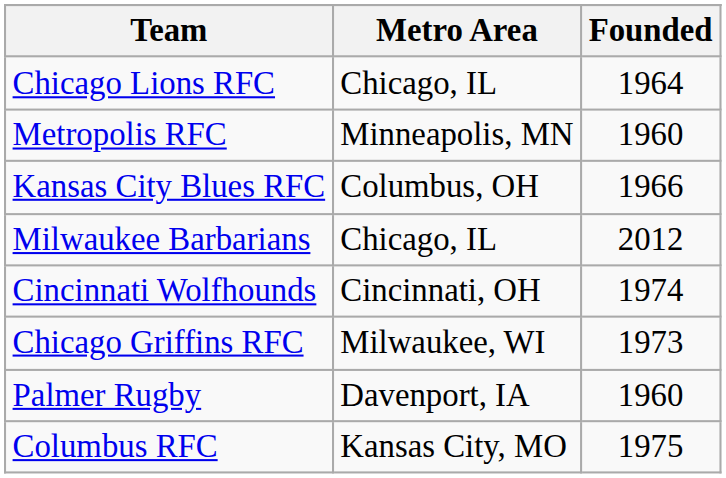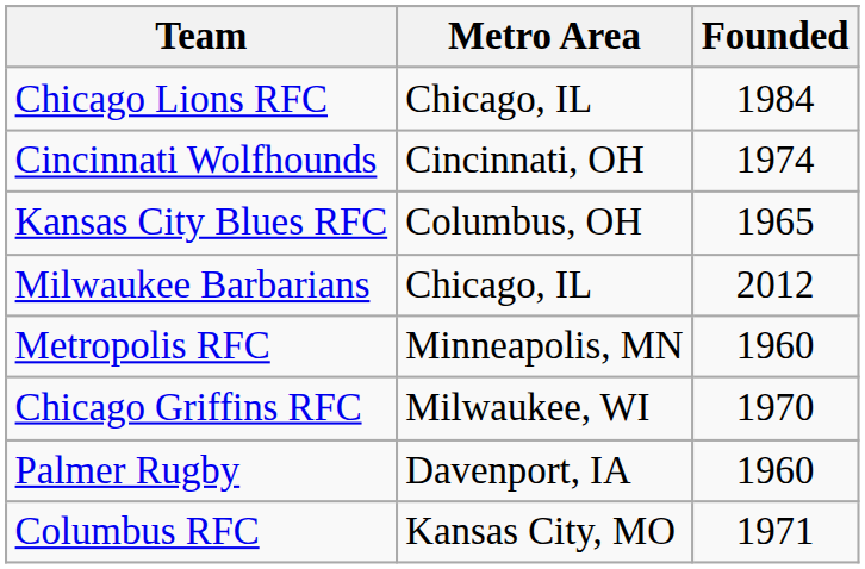Chicago Lions RFC | Founded: 1964 -> 1984
rows swapped: Metropolis RFC <-> Cincinnati Wolfhounds
Kansas City Blues RFC | Founded: 1966 -> 1965
Chicago Griffins RFC | Founded: 1973 -> 1970
Columbus RFC | Founded: 1975 -> 1971
